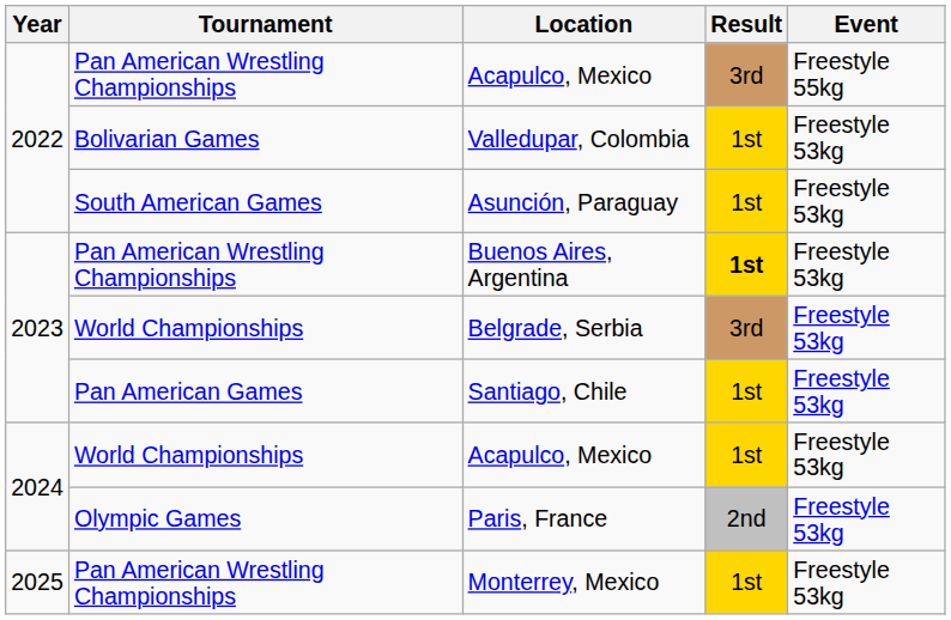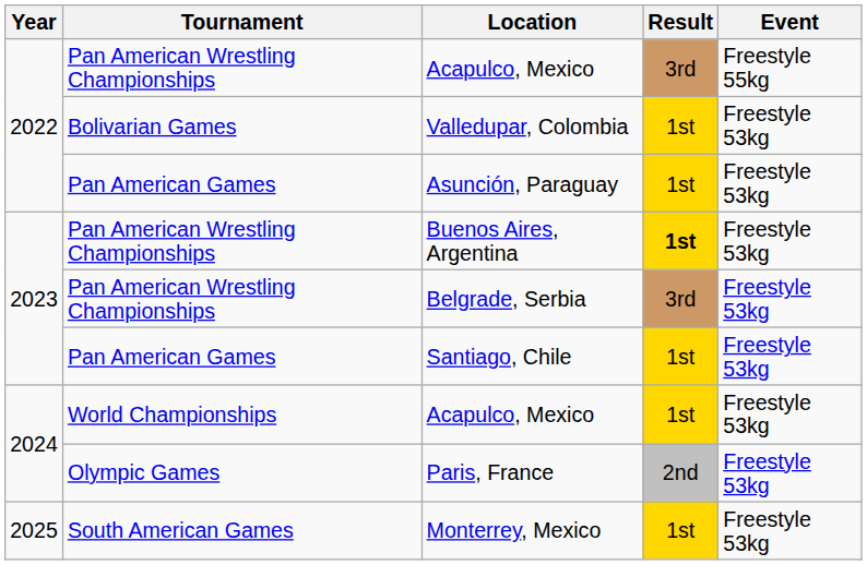Asunción, Paraguay | Tournament: South American Games -> Pan American Games
Belgrade, Serbia | Tournament: World Championships -> Pan American Wrestling Championships
Monterrey, Mexico | Tournament: Pan American Wrestling Championships -> South American Games
